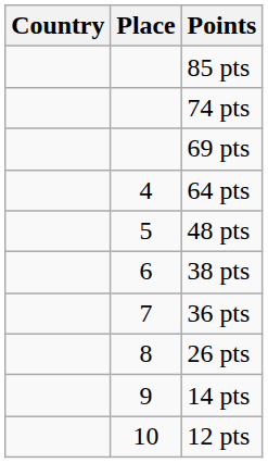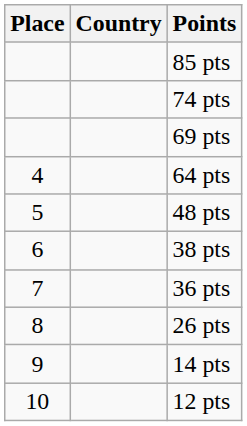columns swapped: Place <-> Country
